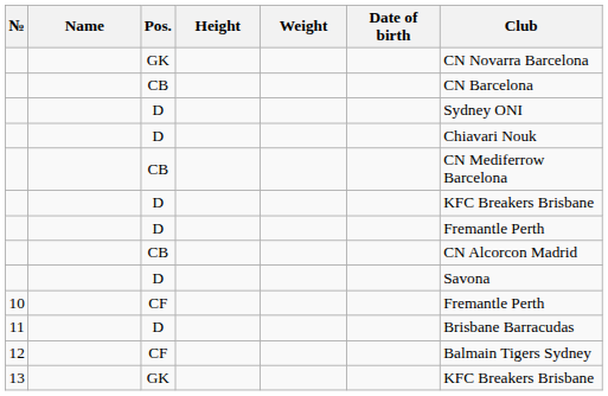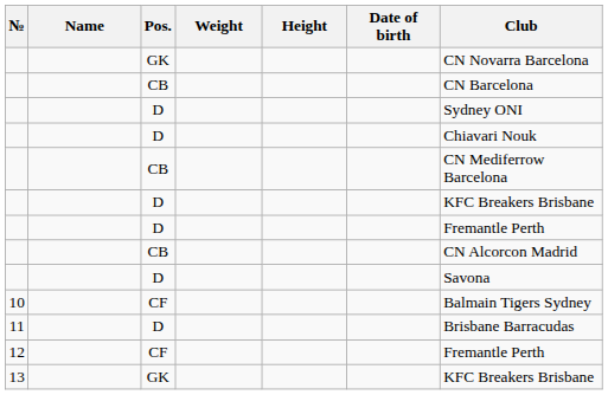columns swapped: Height <-> Weight
10 | Club: Fremantle Perth -> Balmain Tigers Sydney
12 | Club: Balmain Tigers Sydney -> Fremantle Perth
